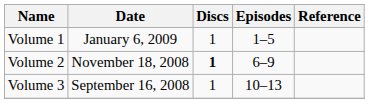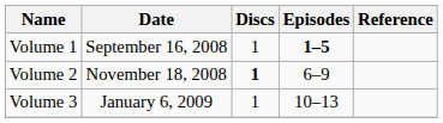Volume 1 | Date: January 6, 2009 -> September 16, 2008
Volume 1 | Episodes: normal -> bold
Volume 3 | Date: September 16, 2008 -> January 6, 2009
